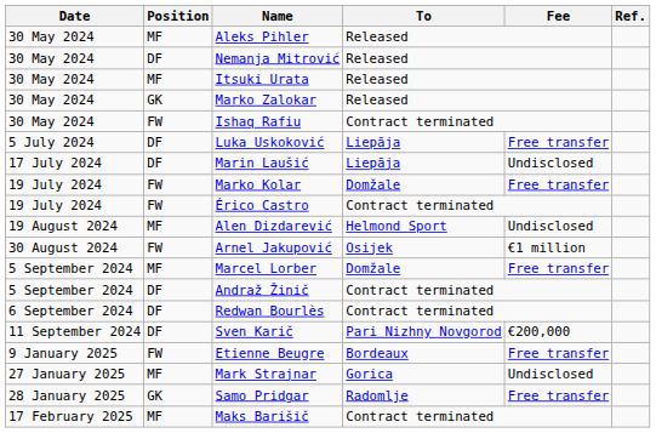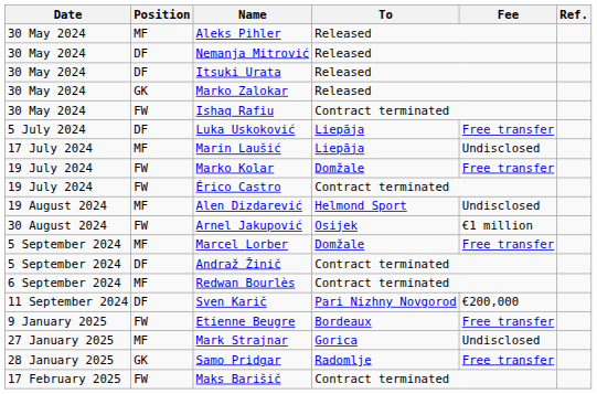Itsuki Urata | Position: MF -> DF
Marin Laušić | Position: DF -> MF
Redwan Bourlès | Position: DF -> MF
Maks Barišič | Position: MF -> FW
